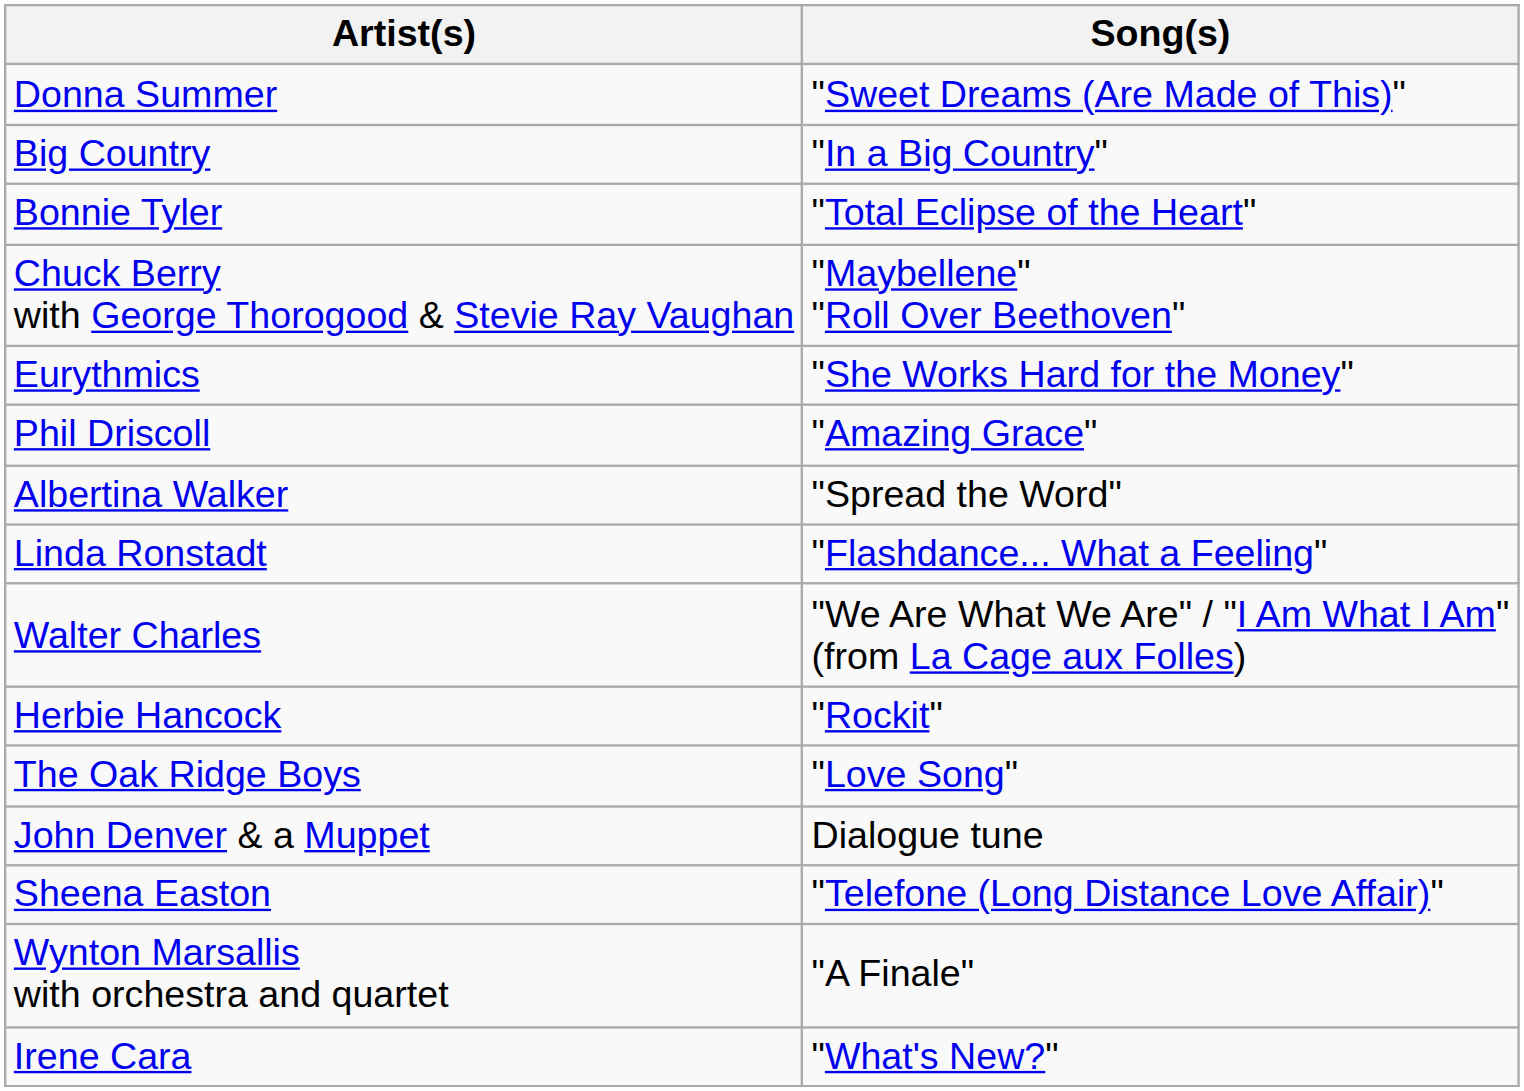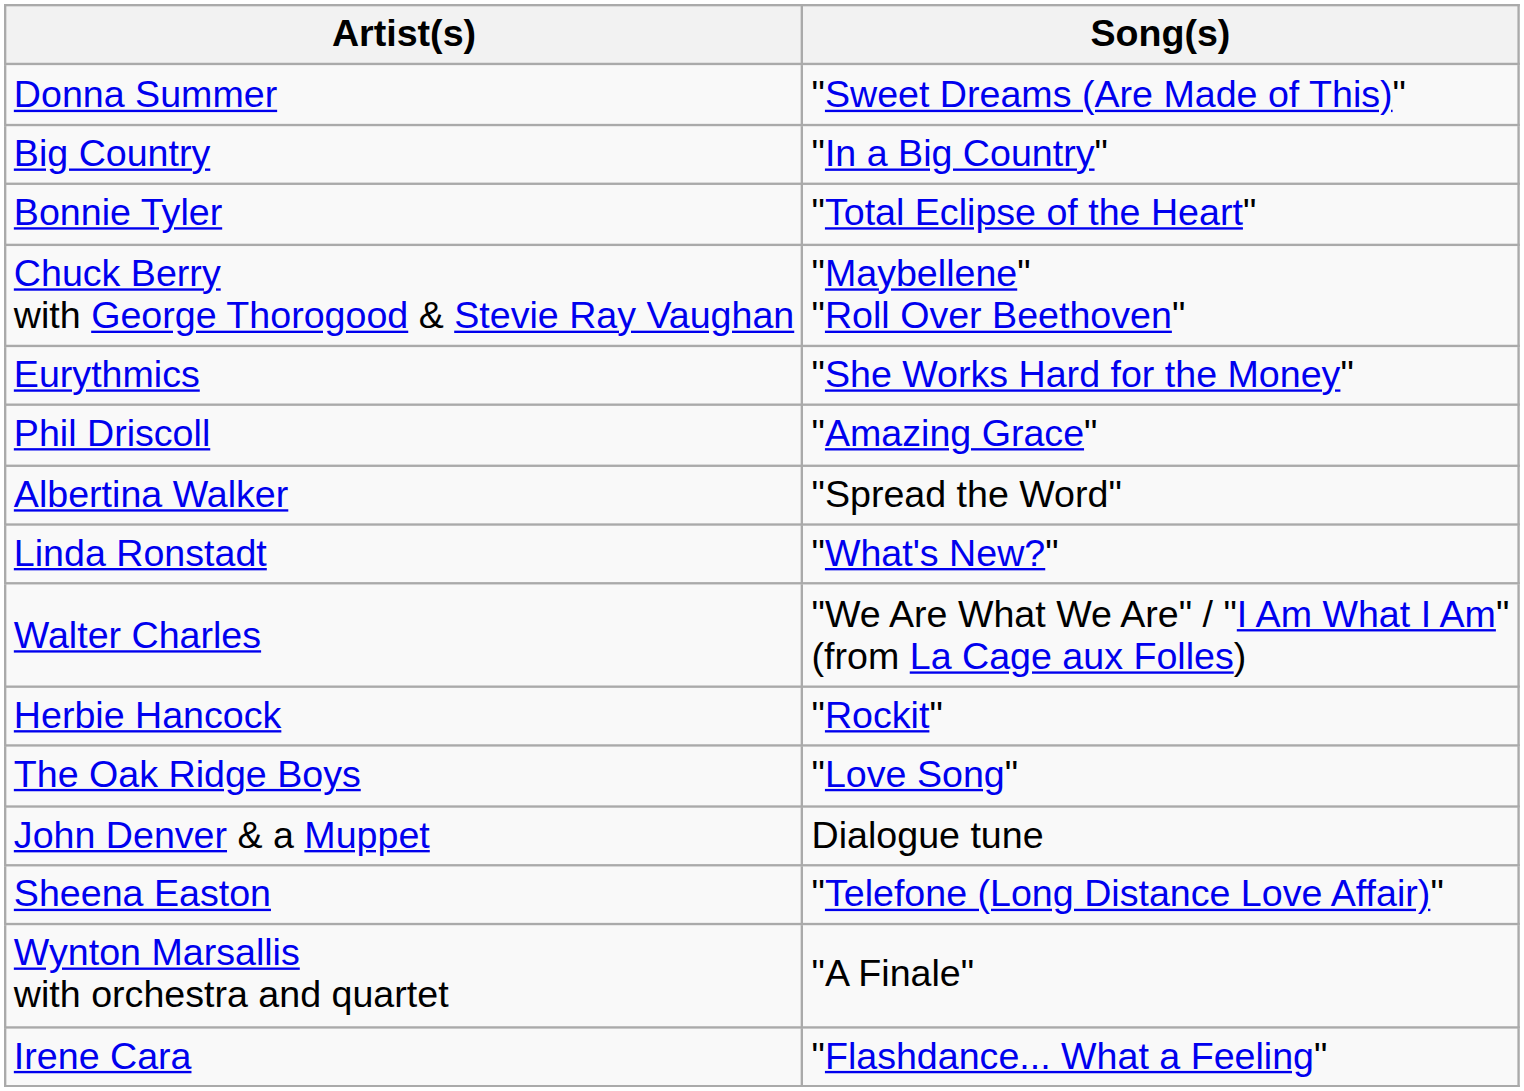Linda Ronstadt | Song(s): "Flashdance... What a Feeling" -> "What's New?"
Irene Cara | Song(s): "What's New?" -> "Flashdance... What a Feeling"
